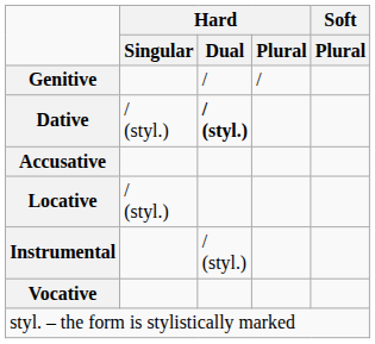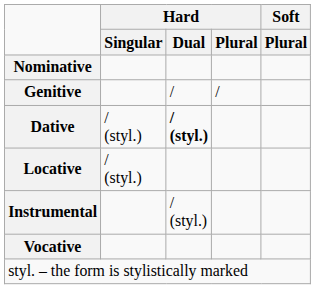+ row: Nominative
- row: Accusative
